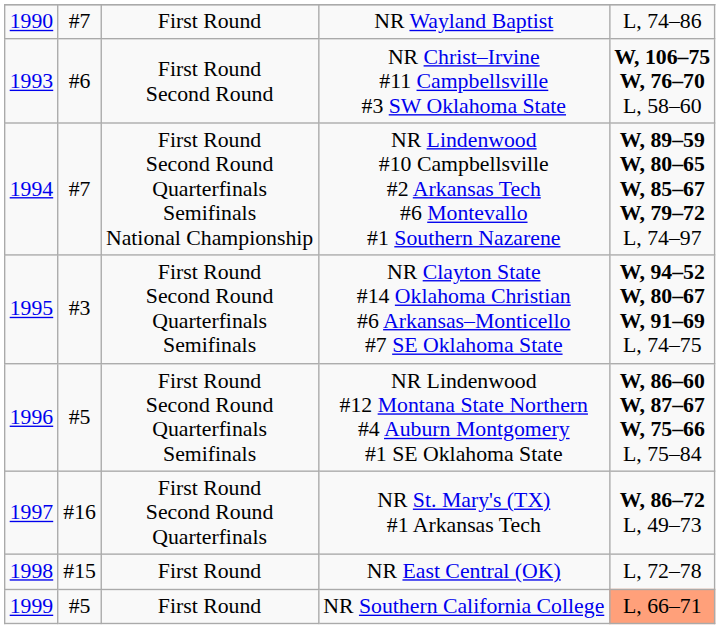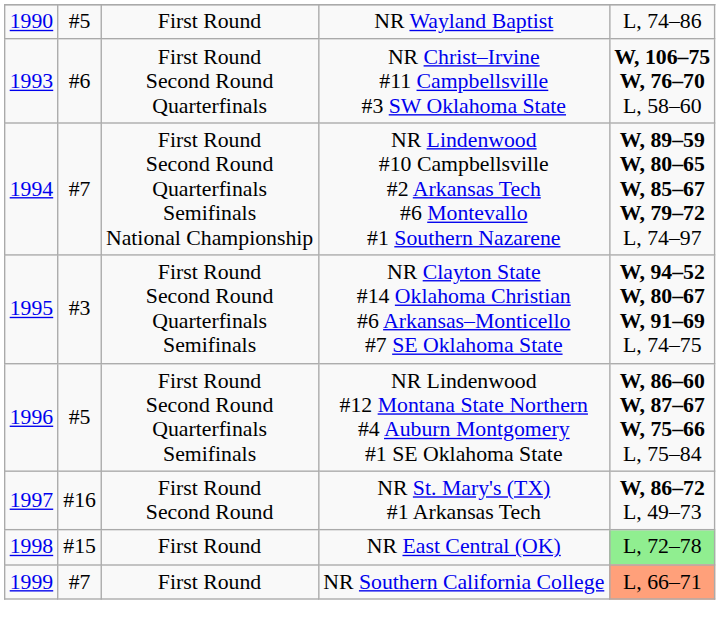NR Wayland Baptist | column 2: #7 -> #5
NR Christ–Irvine #11 Campbellsville #3 SW Oklahoma State | column 3: First Round Second Round -> First Round Second Round Quarterfinals
NR St. Mary's (TX) #1 Arkansas Tech | column 3: First Round Second Round Quarterfinals -> First Round Second Round
NR East Central (OK) | column 5: no background -> lightgreen background
NR Southern California College | column 2: #5 -> #7
